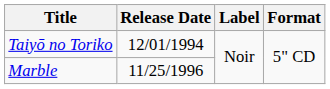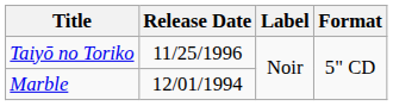Taiyō no Toriko | Release Date: 12/01/1994 -> 11/25/1996
Marble | Release Date: 11/25/1996 -> 12/01/1994
